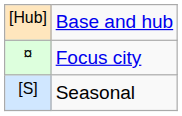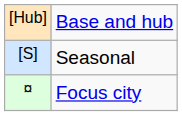rows swapped: Seasonal <-> Focus city
